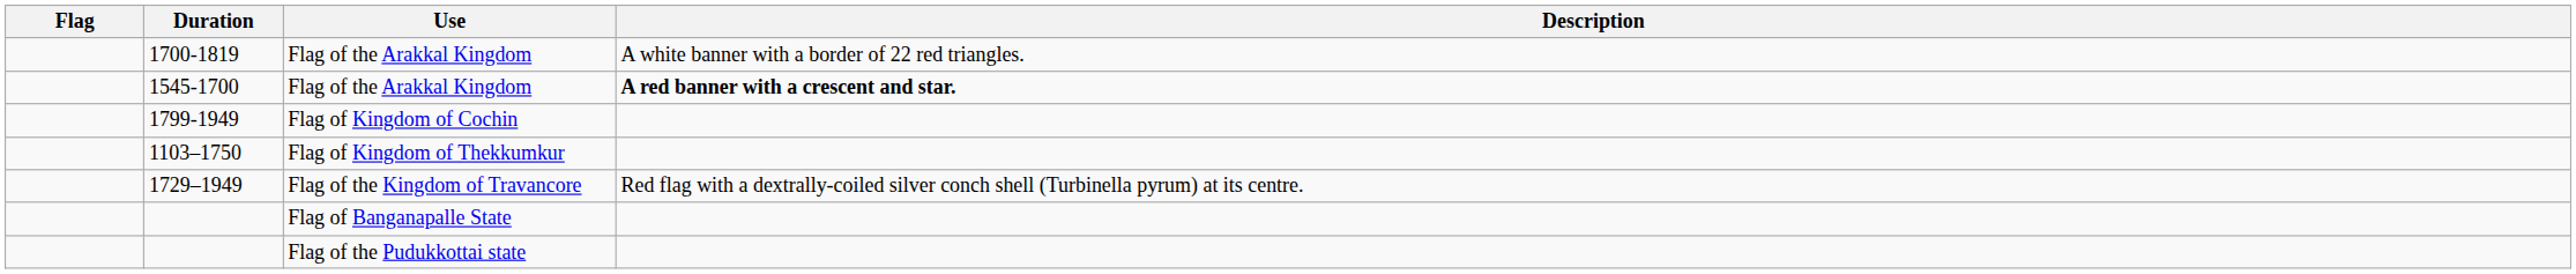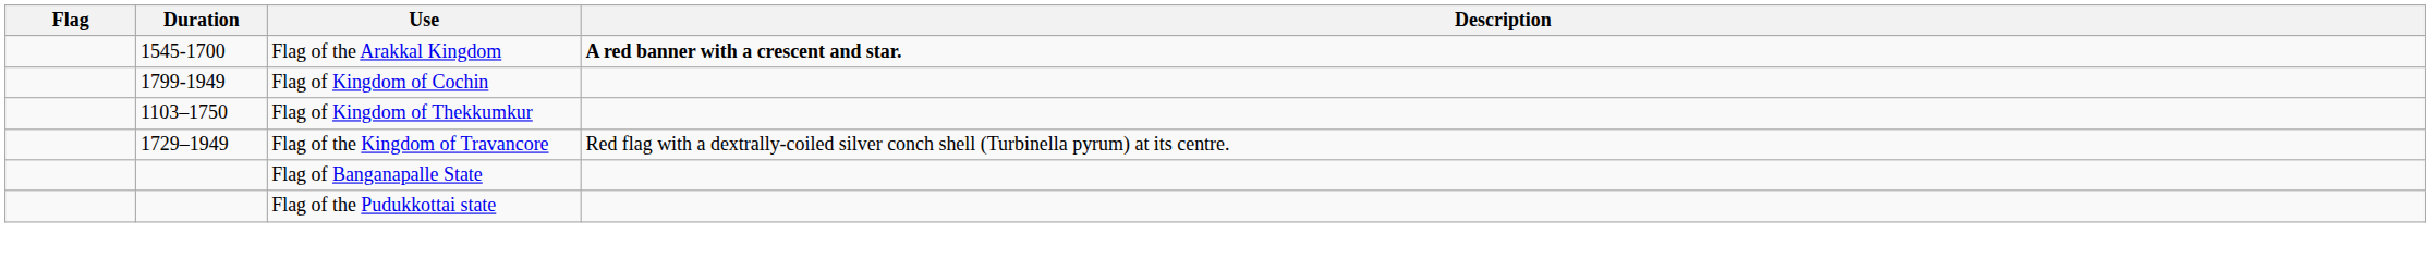- row: 1700-1819 | Flag of the Arakkal Kingdom | A white banner with a border of 22 red triangles.
